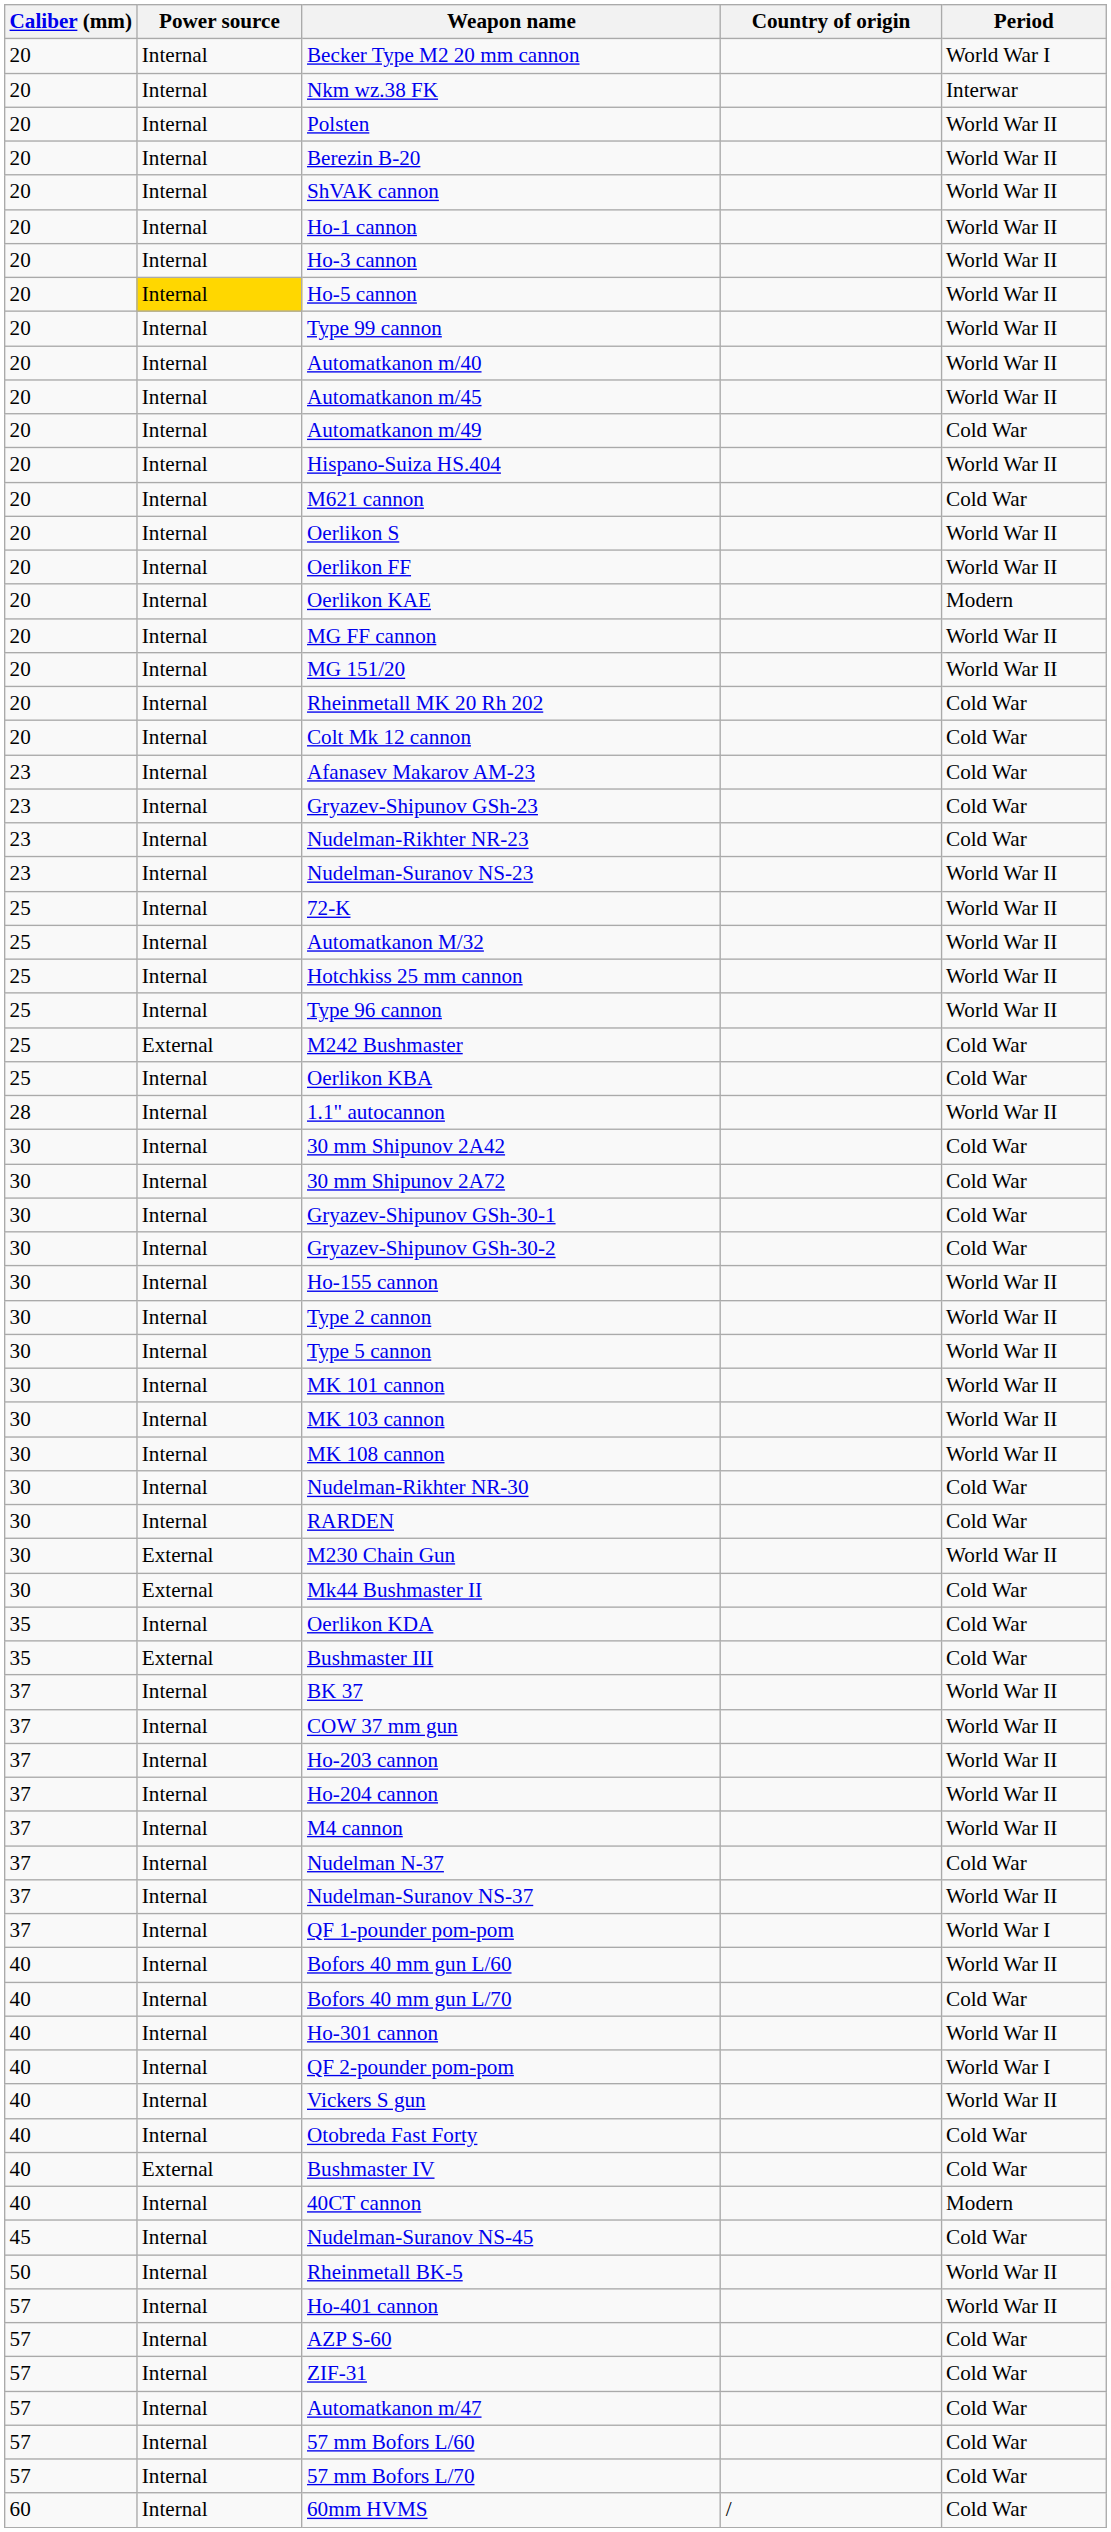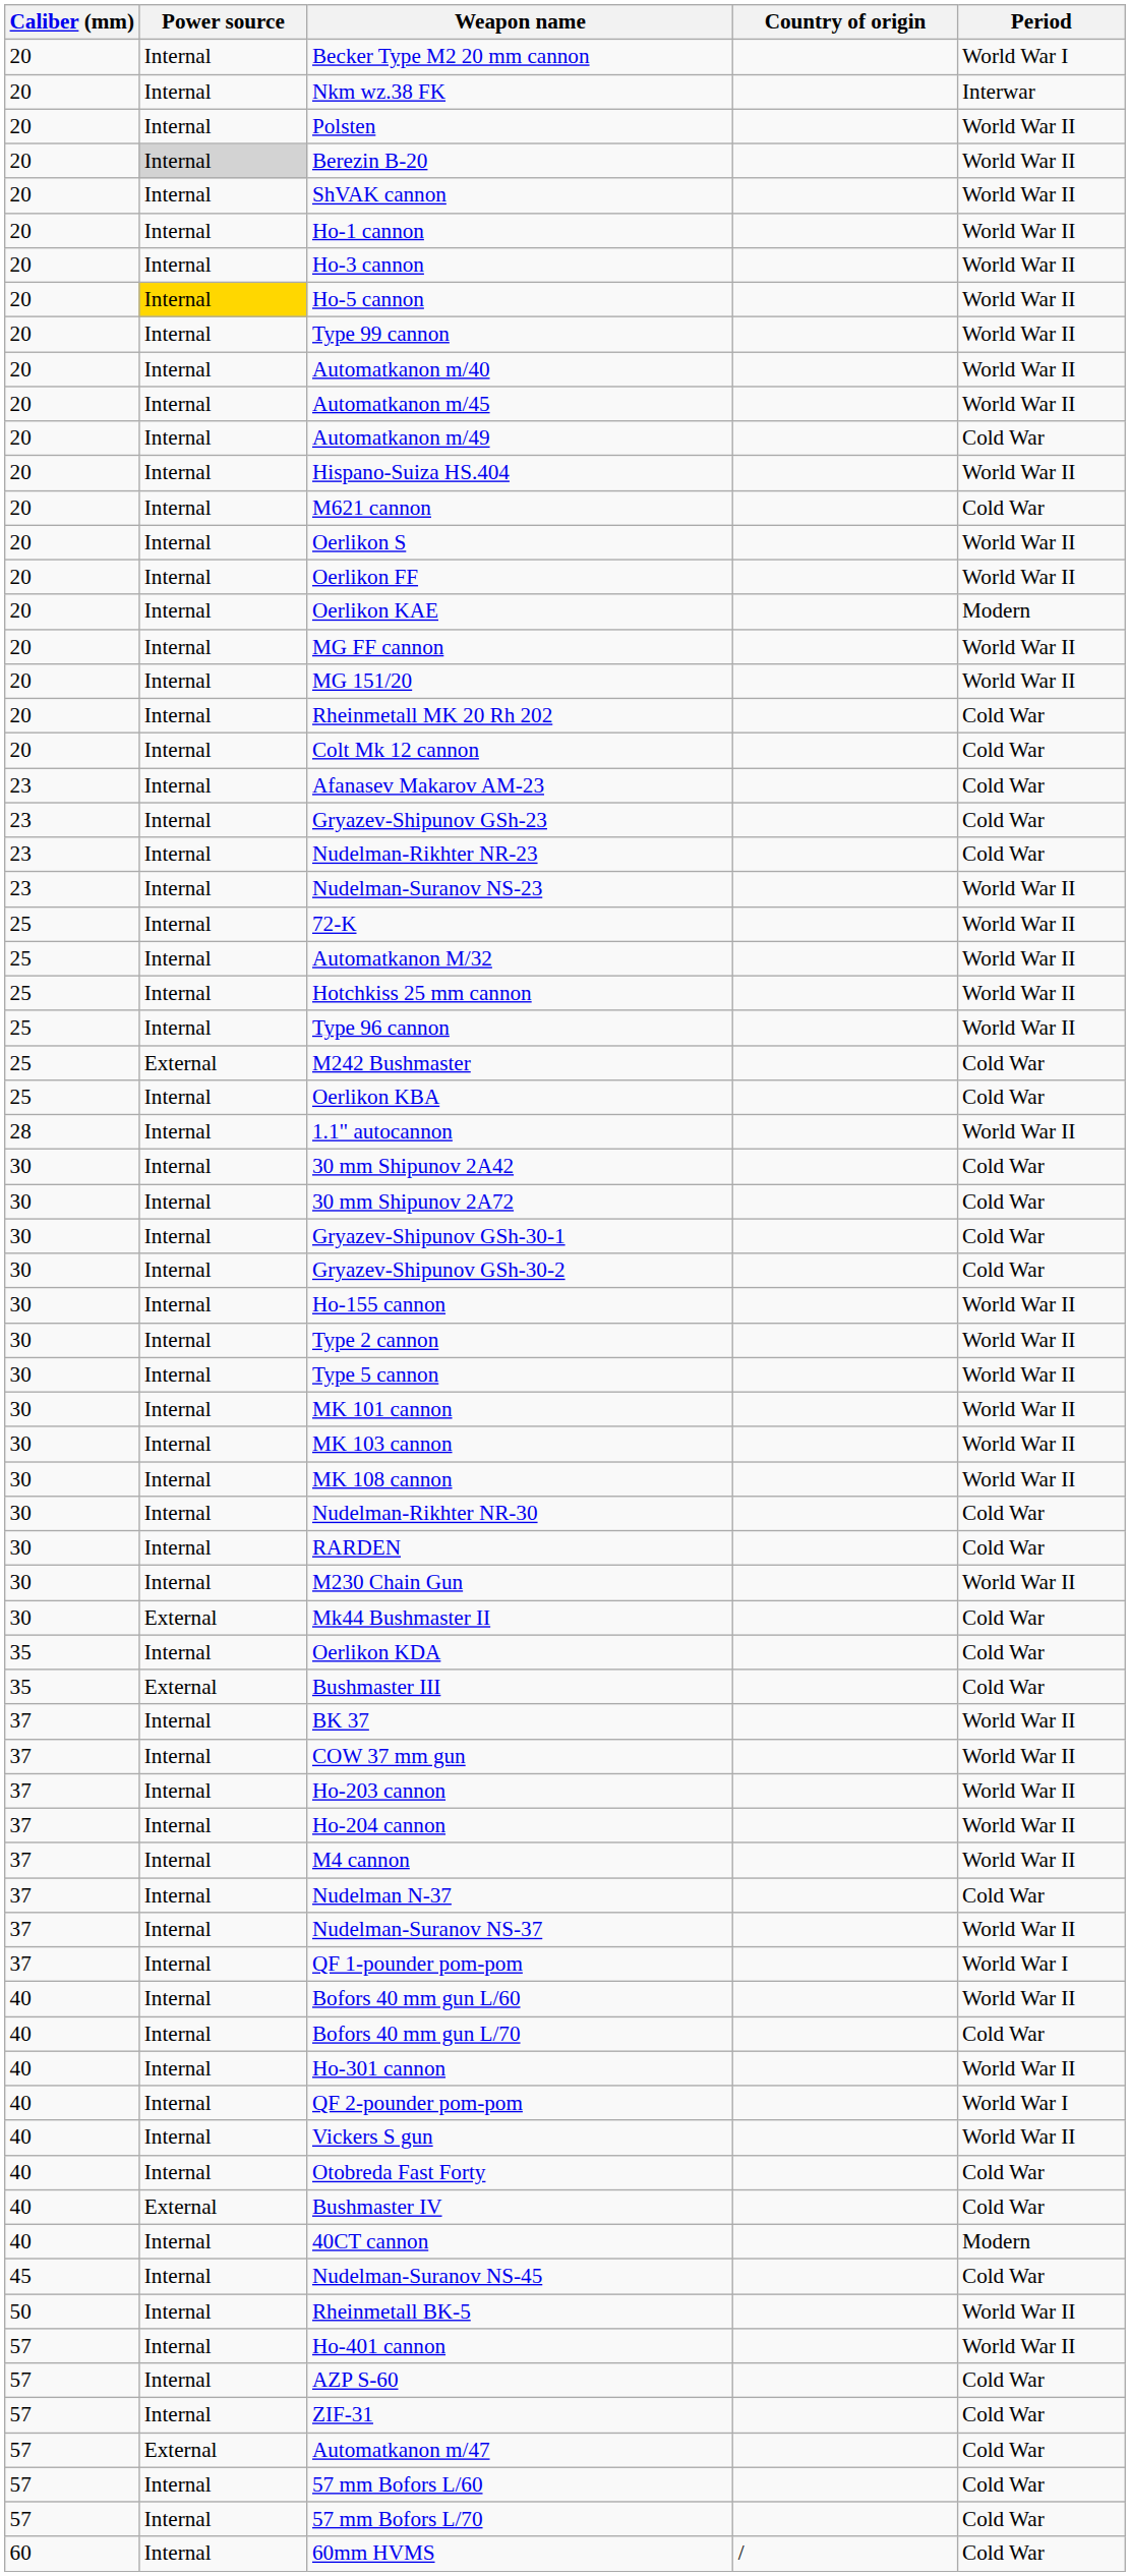Berezin B-20 | Power source: no background -> lightgrey background
M230 Chain Gun | Power source: External -> Internal
Automatkanon m/47 | Power source: Internal -> External
